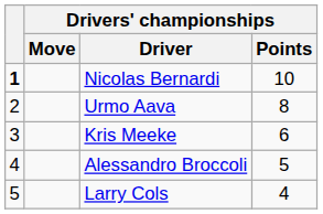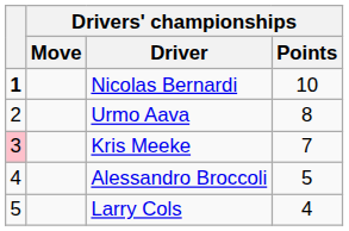Kris Meeke | column 1: no background -> pink background
Kris Meeke | Drivers' championships / Points: 6 -> 7
